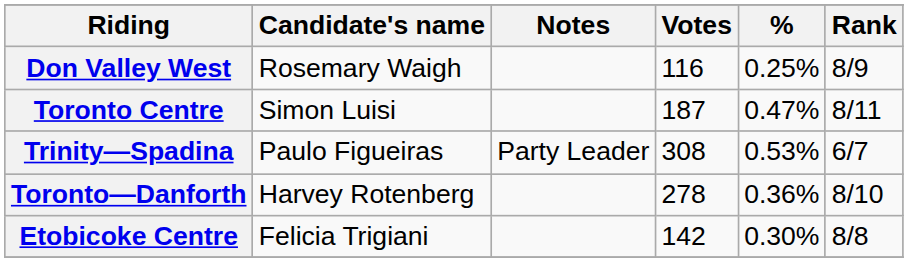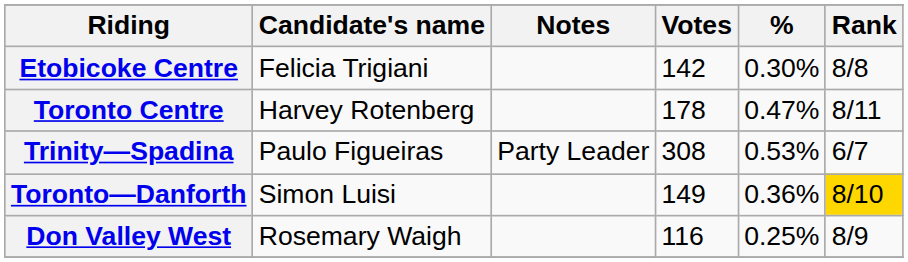rows swapped: Don Valley West <-> Etobicoke Centre
Toronto Centre | Candidate's name: Simon Luisi -> Harvey Rotenberg
Toronto Centre | Votes: 187 -> 178
Toronto—Danforth | Candidate's name: Harvey Rotenberg -> Simon Luisi
Toronto—Danforth | Votes: 278 -> 149
Toronto—Danforth | Rank: no background -> gold background
